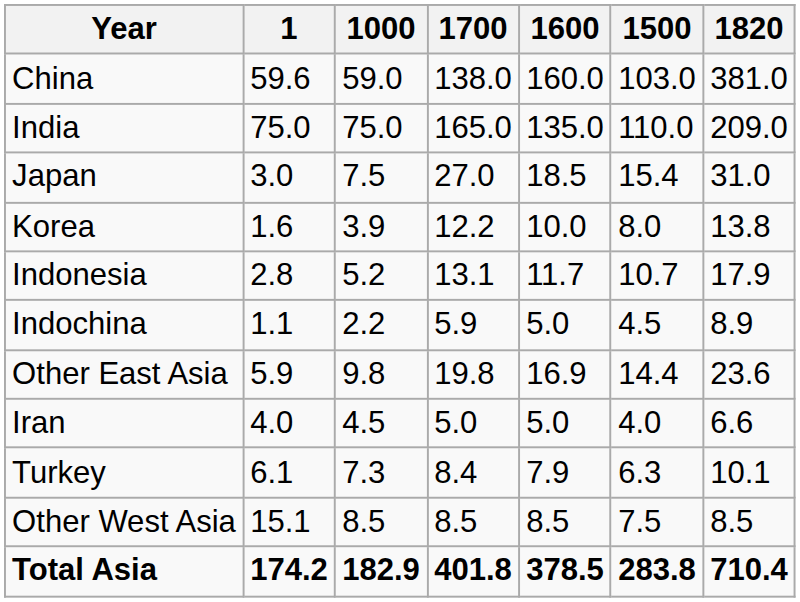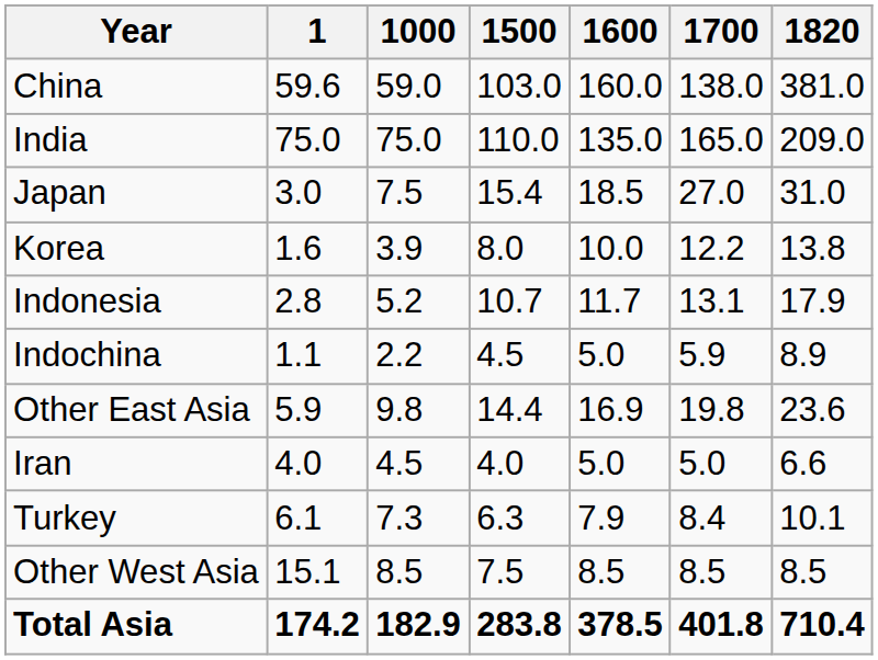columns swapped: 1500 <-> 1700
